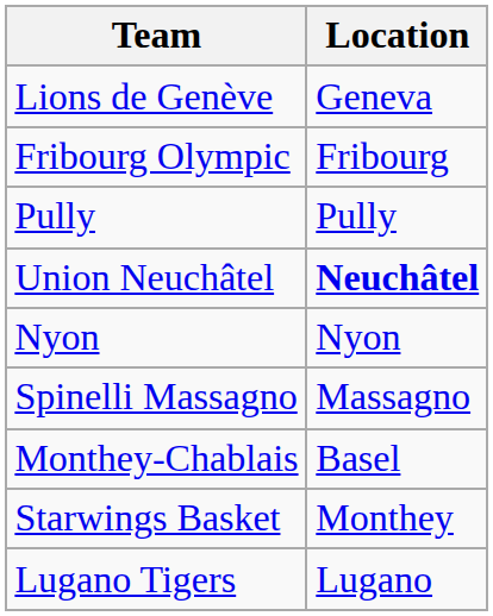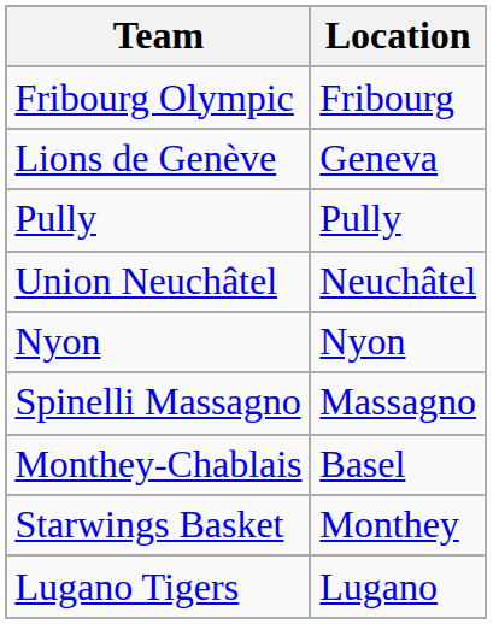rows swapped: Fribourg Olympic <-> Lions de Genève
Union Neuchâtel | Location: bold -> normal
